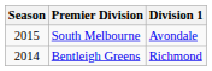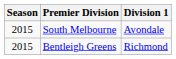Bentleigh Greens | Season: 2014 -> 2015
